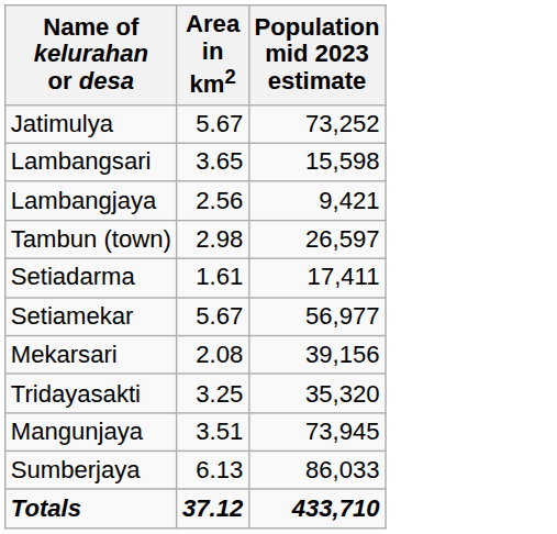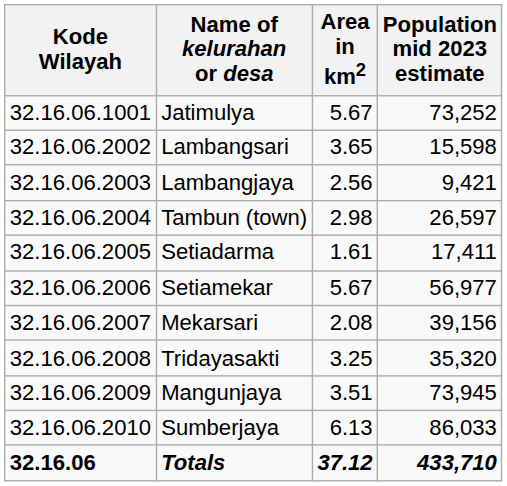+ column: Kode Wilayah | 32.16.06.1001 | 32.16.06.2002 | 32.16.06.2003 | 32.16.06.2004 | 32.16.06.2005 | 32.16.06.2006 | 32.16.06.2007 | 32.16.06.2008 | 32.16.06.2009 | 32.16.06.2010 | 32.16.06
